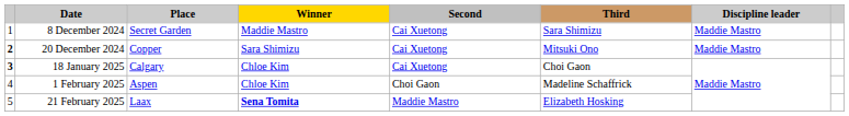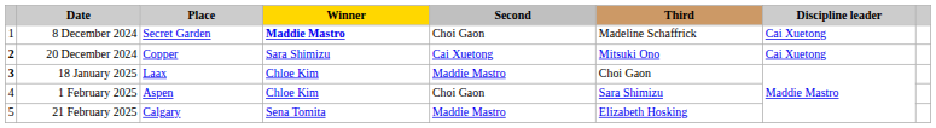8 December 2024 | Winner: normal -> bold
8 December 2024 | Second: Cai Xuetong -> Choi Gaon
8 December 2024 | Third: Sara Shimizu -> Madeline Schaffrick
8 December 2024 | Discipline leader: Maddie Mastro -> Cai Xuetong
20 December 2024 | Discipline leader: Maddie Mastro -> Cai Xuetong
18 January 2025 | Place: Calgary -> Laax
18 January 2025 | Second: Cai Xuetong -> Maddie Mastro
1 February 2025 | Third: Madeline Schaffrick -> Sara Shimizu
21 February 2025 | Place: Laax -> Calgary
21 February 2025 | Winner: bold -> normal
